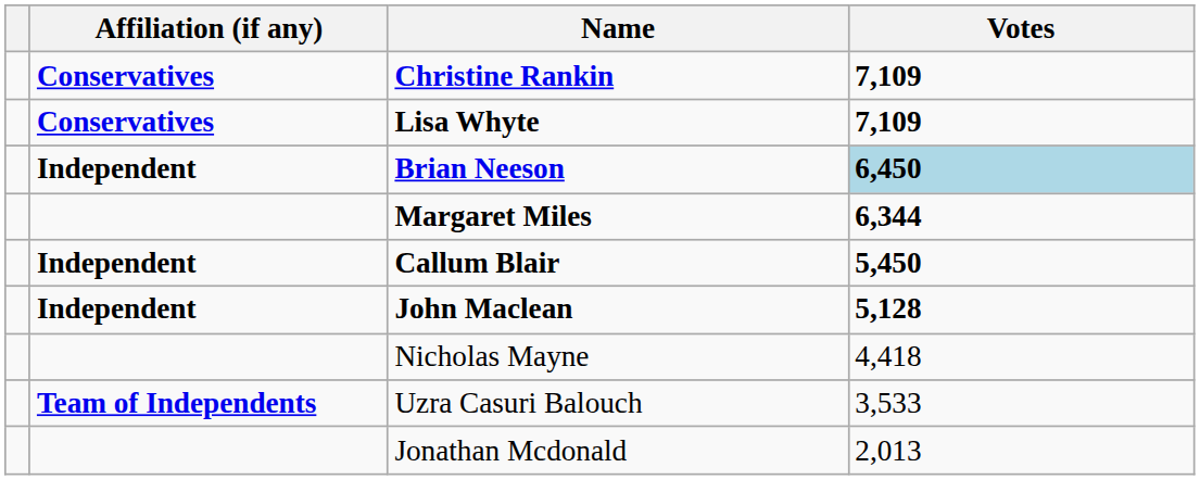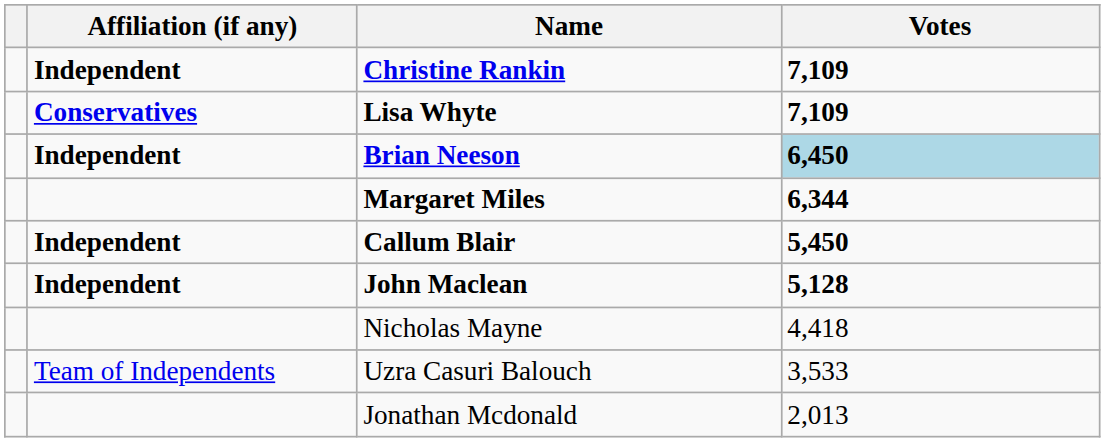Christine Rankin | Affiliation (if any): Conservatives -> Independent
Uzra Casuri Balouch | Affiliation (if any): bold -> normal
